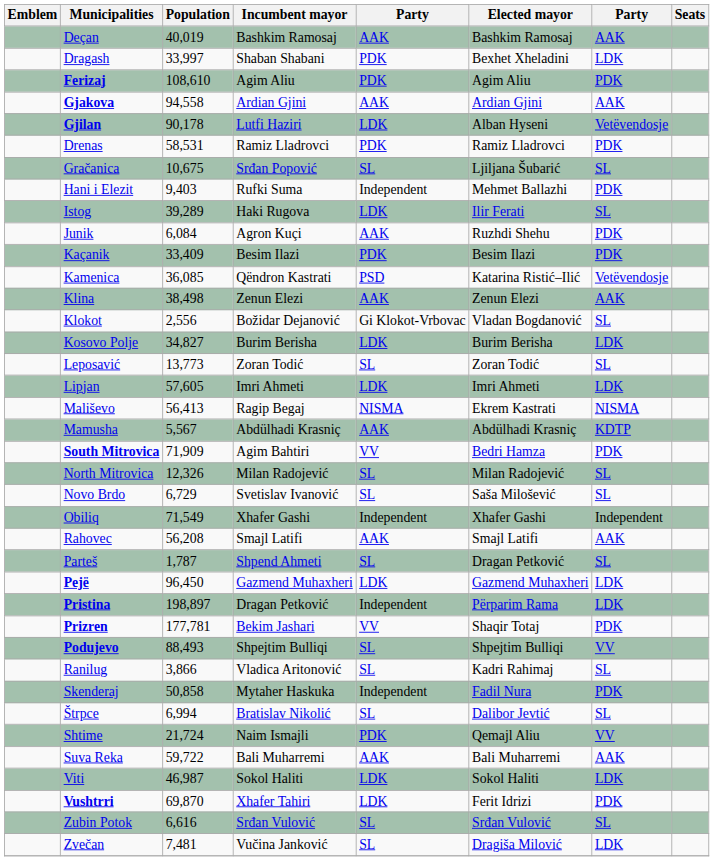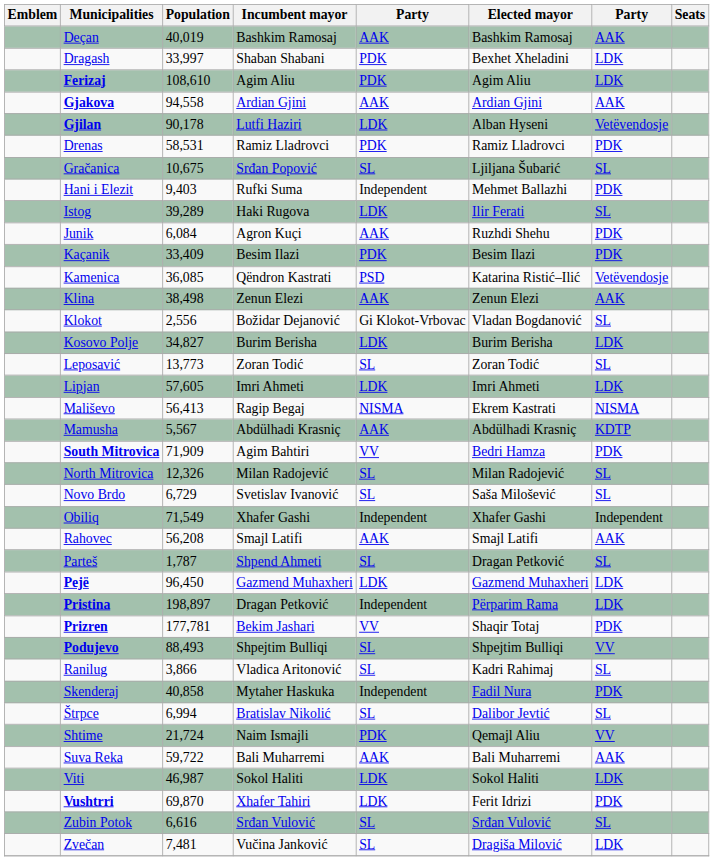Ferizaj | column 7: PDK -> LDK
Skenderaj | Population: 50,858 -> 40,858
